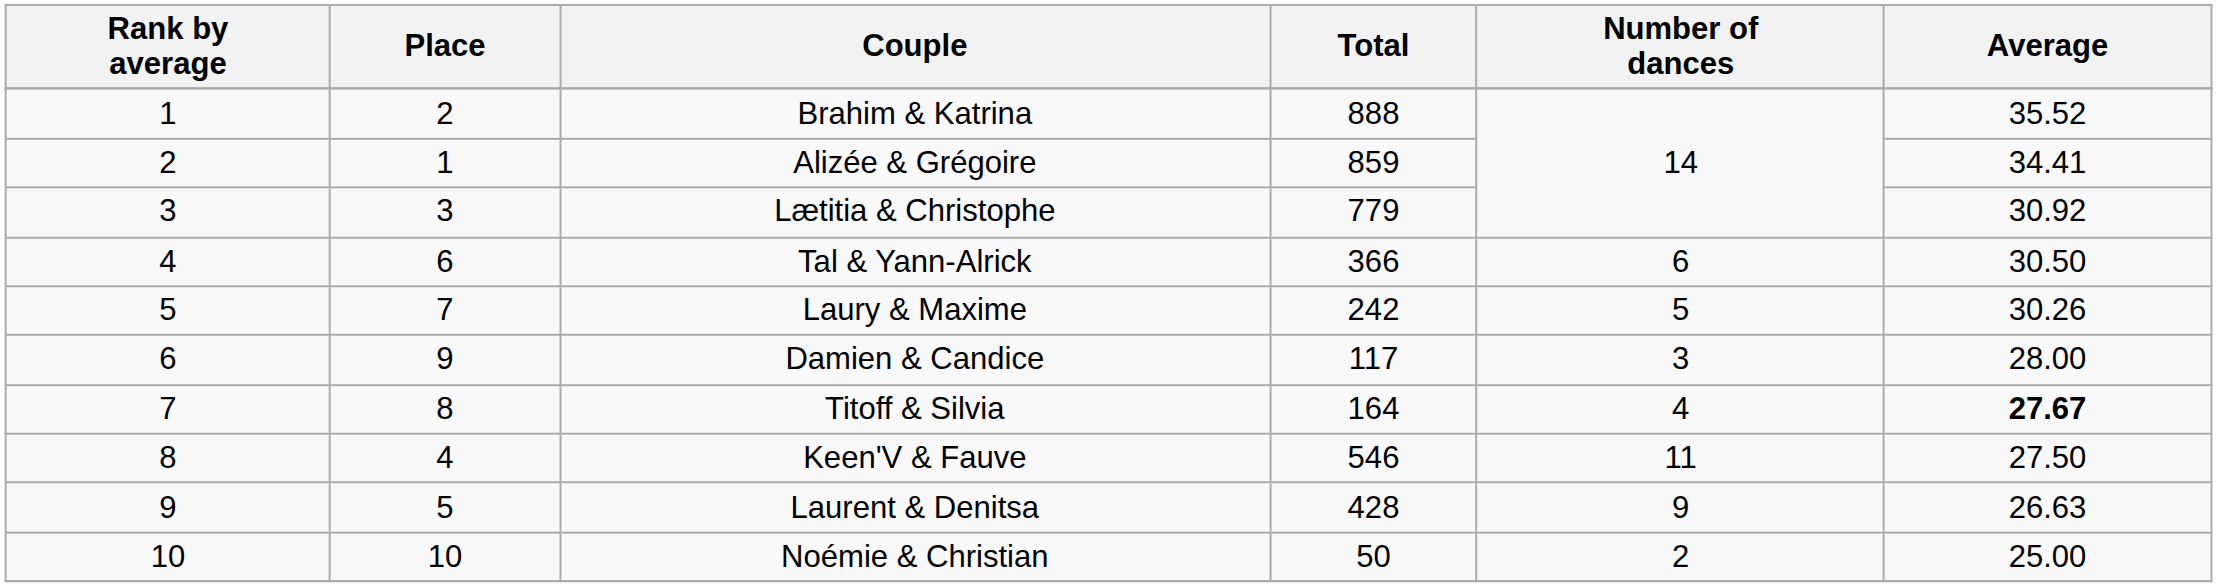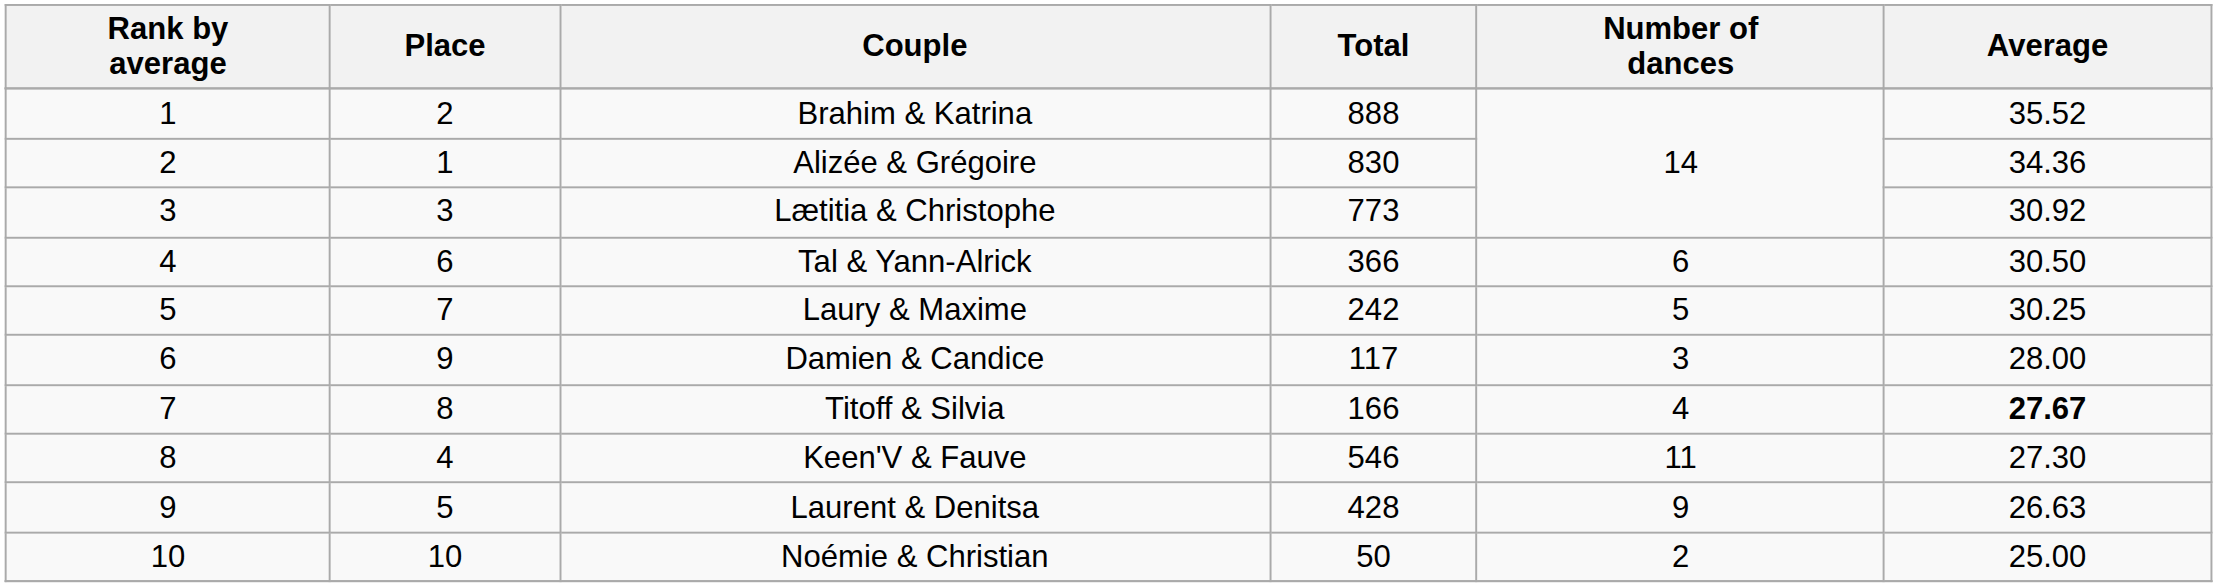Alizée & Grégoire | Total: 859 -> 830
Alizée & Grégoire | Average: 34.41 -> 34.36
Lætitia & Christophe | Total: 779 -> 773
Laury & Maxime | Average: 30.26 -> 30.25
Titoff & Silvia | Total: 164 -> 166
Keen'V & Fauve | Average: 27.50 -> 27.30
